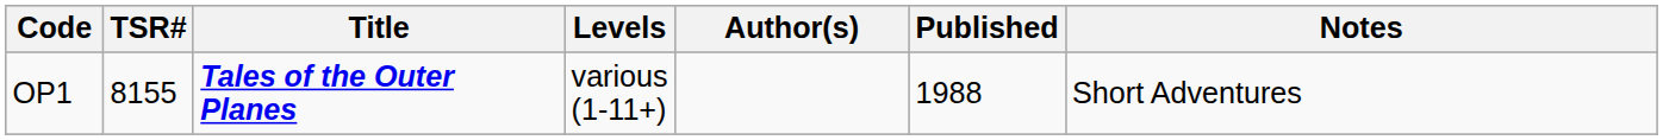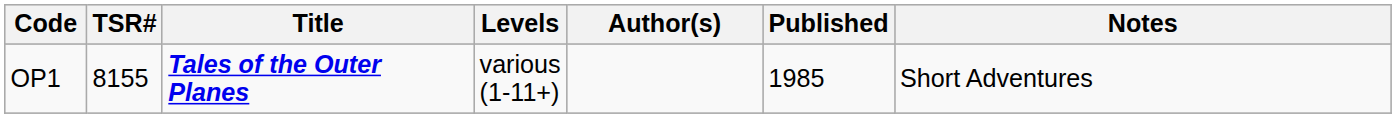OP1 | Published: 1988 -> 1985
